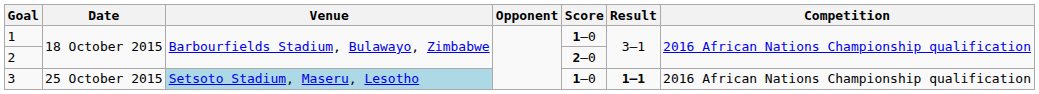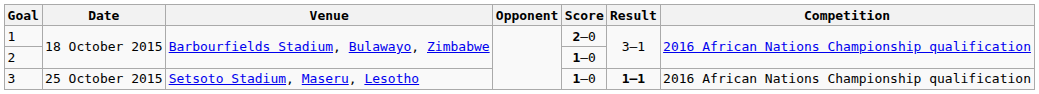1 | Score: 1–0 -> 2–0
2 | Score: 2–0 -> 1–0
3 | Venue: lightblue background -> no background
